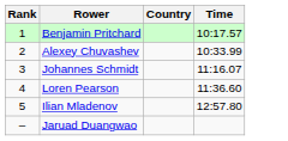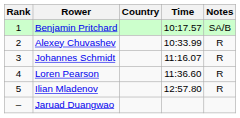+ column: Notes | SA/B | R | R | R | R
